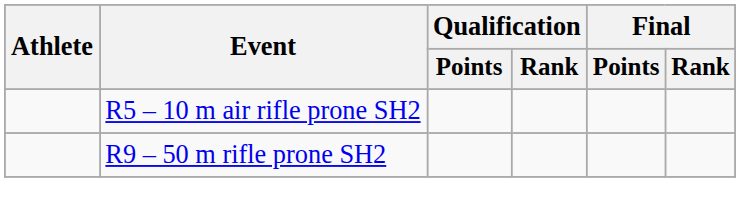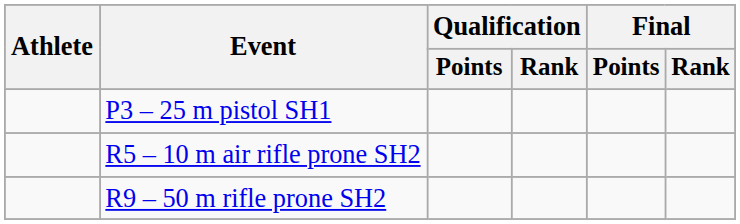+ row: P3 – 25 m pistol SH1
